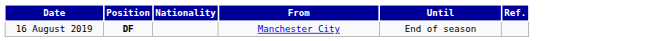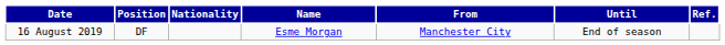+ column: Name | Esme Morgan
16 August 2019 | Position: bold -> normal
